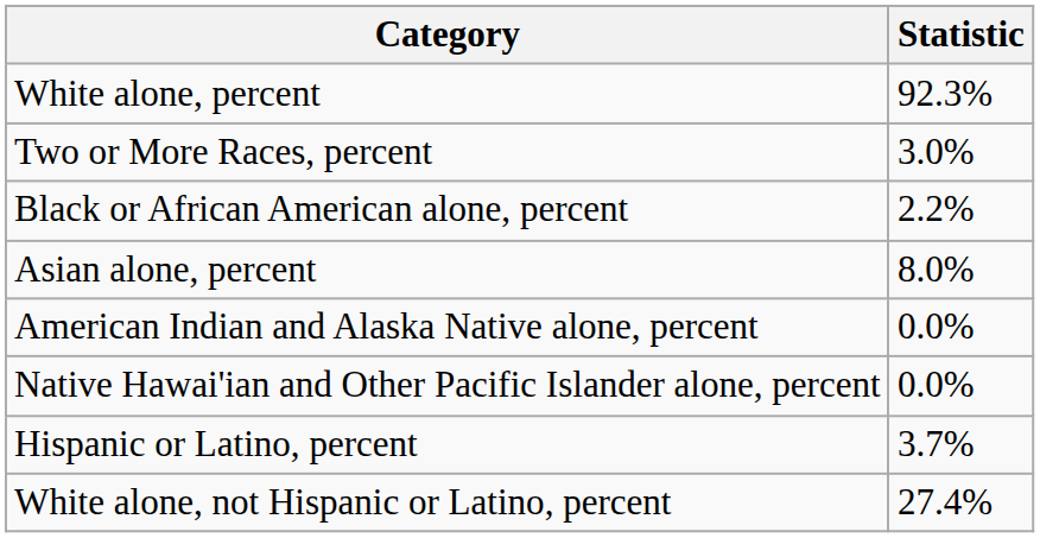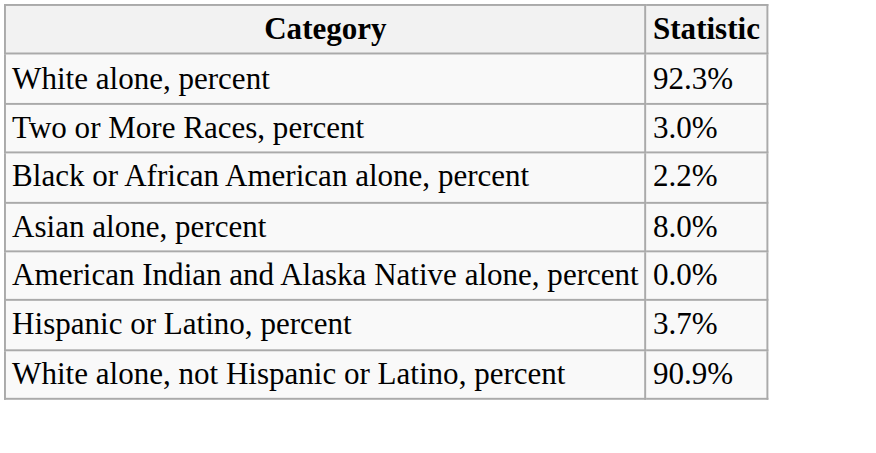- row: Native Hawai'ian and Other Pacific Islander alone, percent | 0.0%
White alone, not Hispanic or Latino, percent | Statistic: 27.4% -> 90.9%
